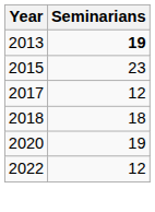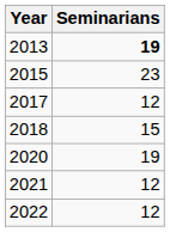2018 | Seminarians: 18 -> 15
+ row: 2021 | 12
